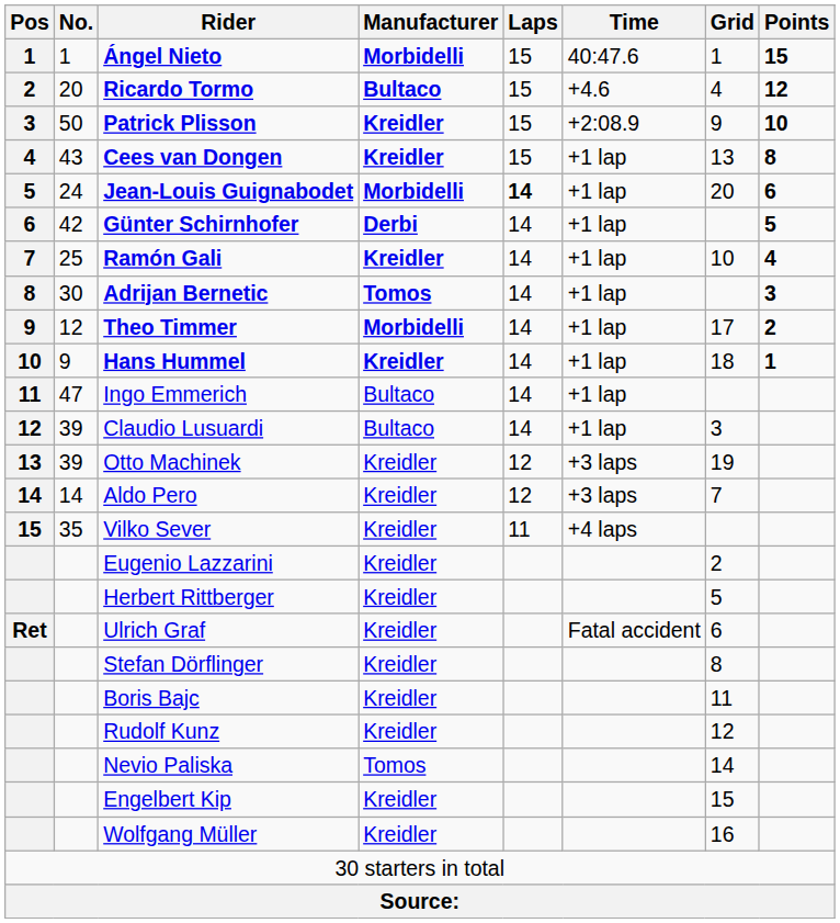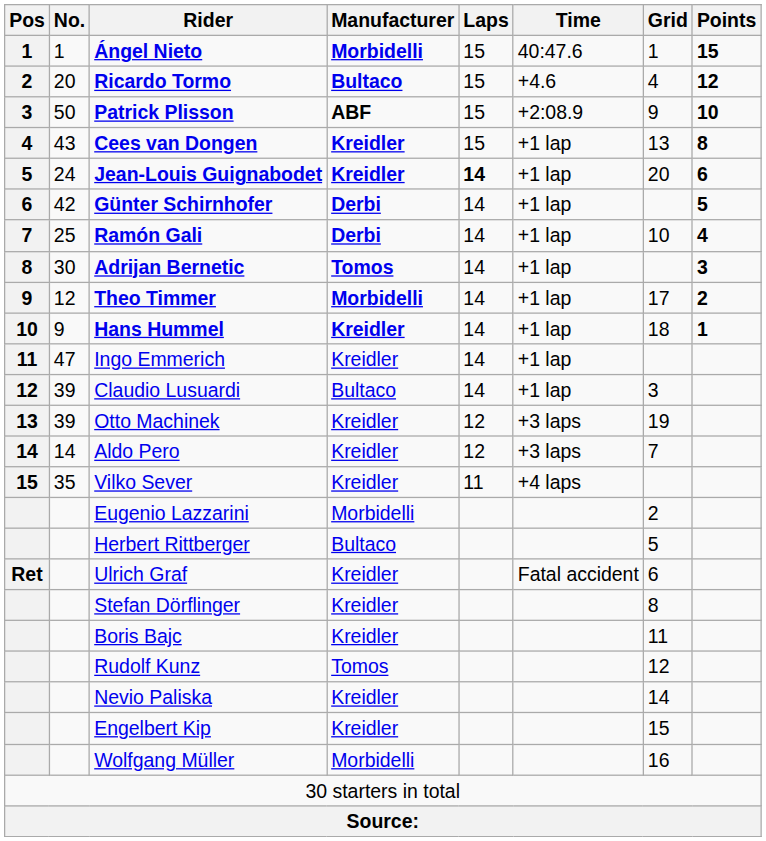Patrick Plisson | Manufacturer: Kreidler -> ABF
Jean-Louis Guignabodet | Manufacturer: Morbidelli -> Kreidler
Ramón Gali | Manufacturer: Kreidler -> Derbi
Ingo Emmerich | Manufacturer: Bultaco -> Kreidler
Eugenio Lazzarini | Manufacturer: Kreidler -> Morbidelli
Herbert Rittberger | Manufacturer: Kreidler -> Bultaco
Rudolf Kunz | Manufacturer: Kreidler -> Tomos
Nevio Paliska | Manufacturer: Tomos -> Kreidler
Wolfgang Müller | Manufacturer: Kreidler -> Morbidelli
